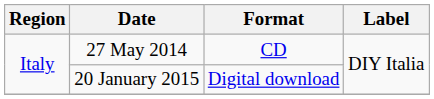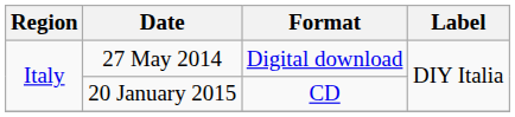27 May 2014 | Format: CD -> Digital download
20 January 2015 | Format: Digital download -> CD
